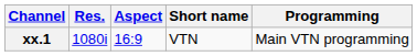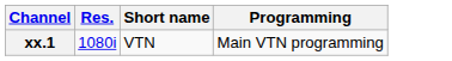- column: Aspect | 16:9
